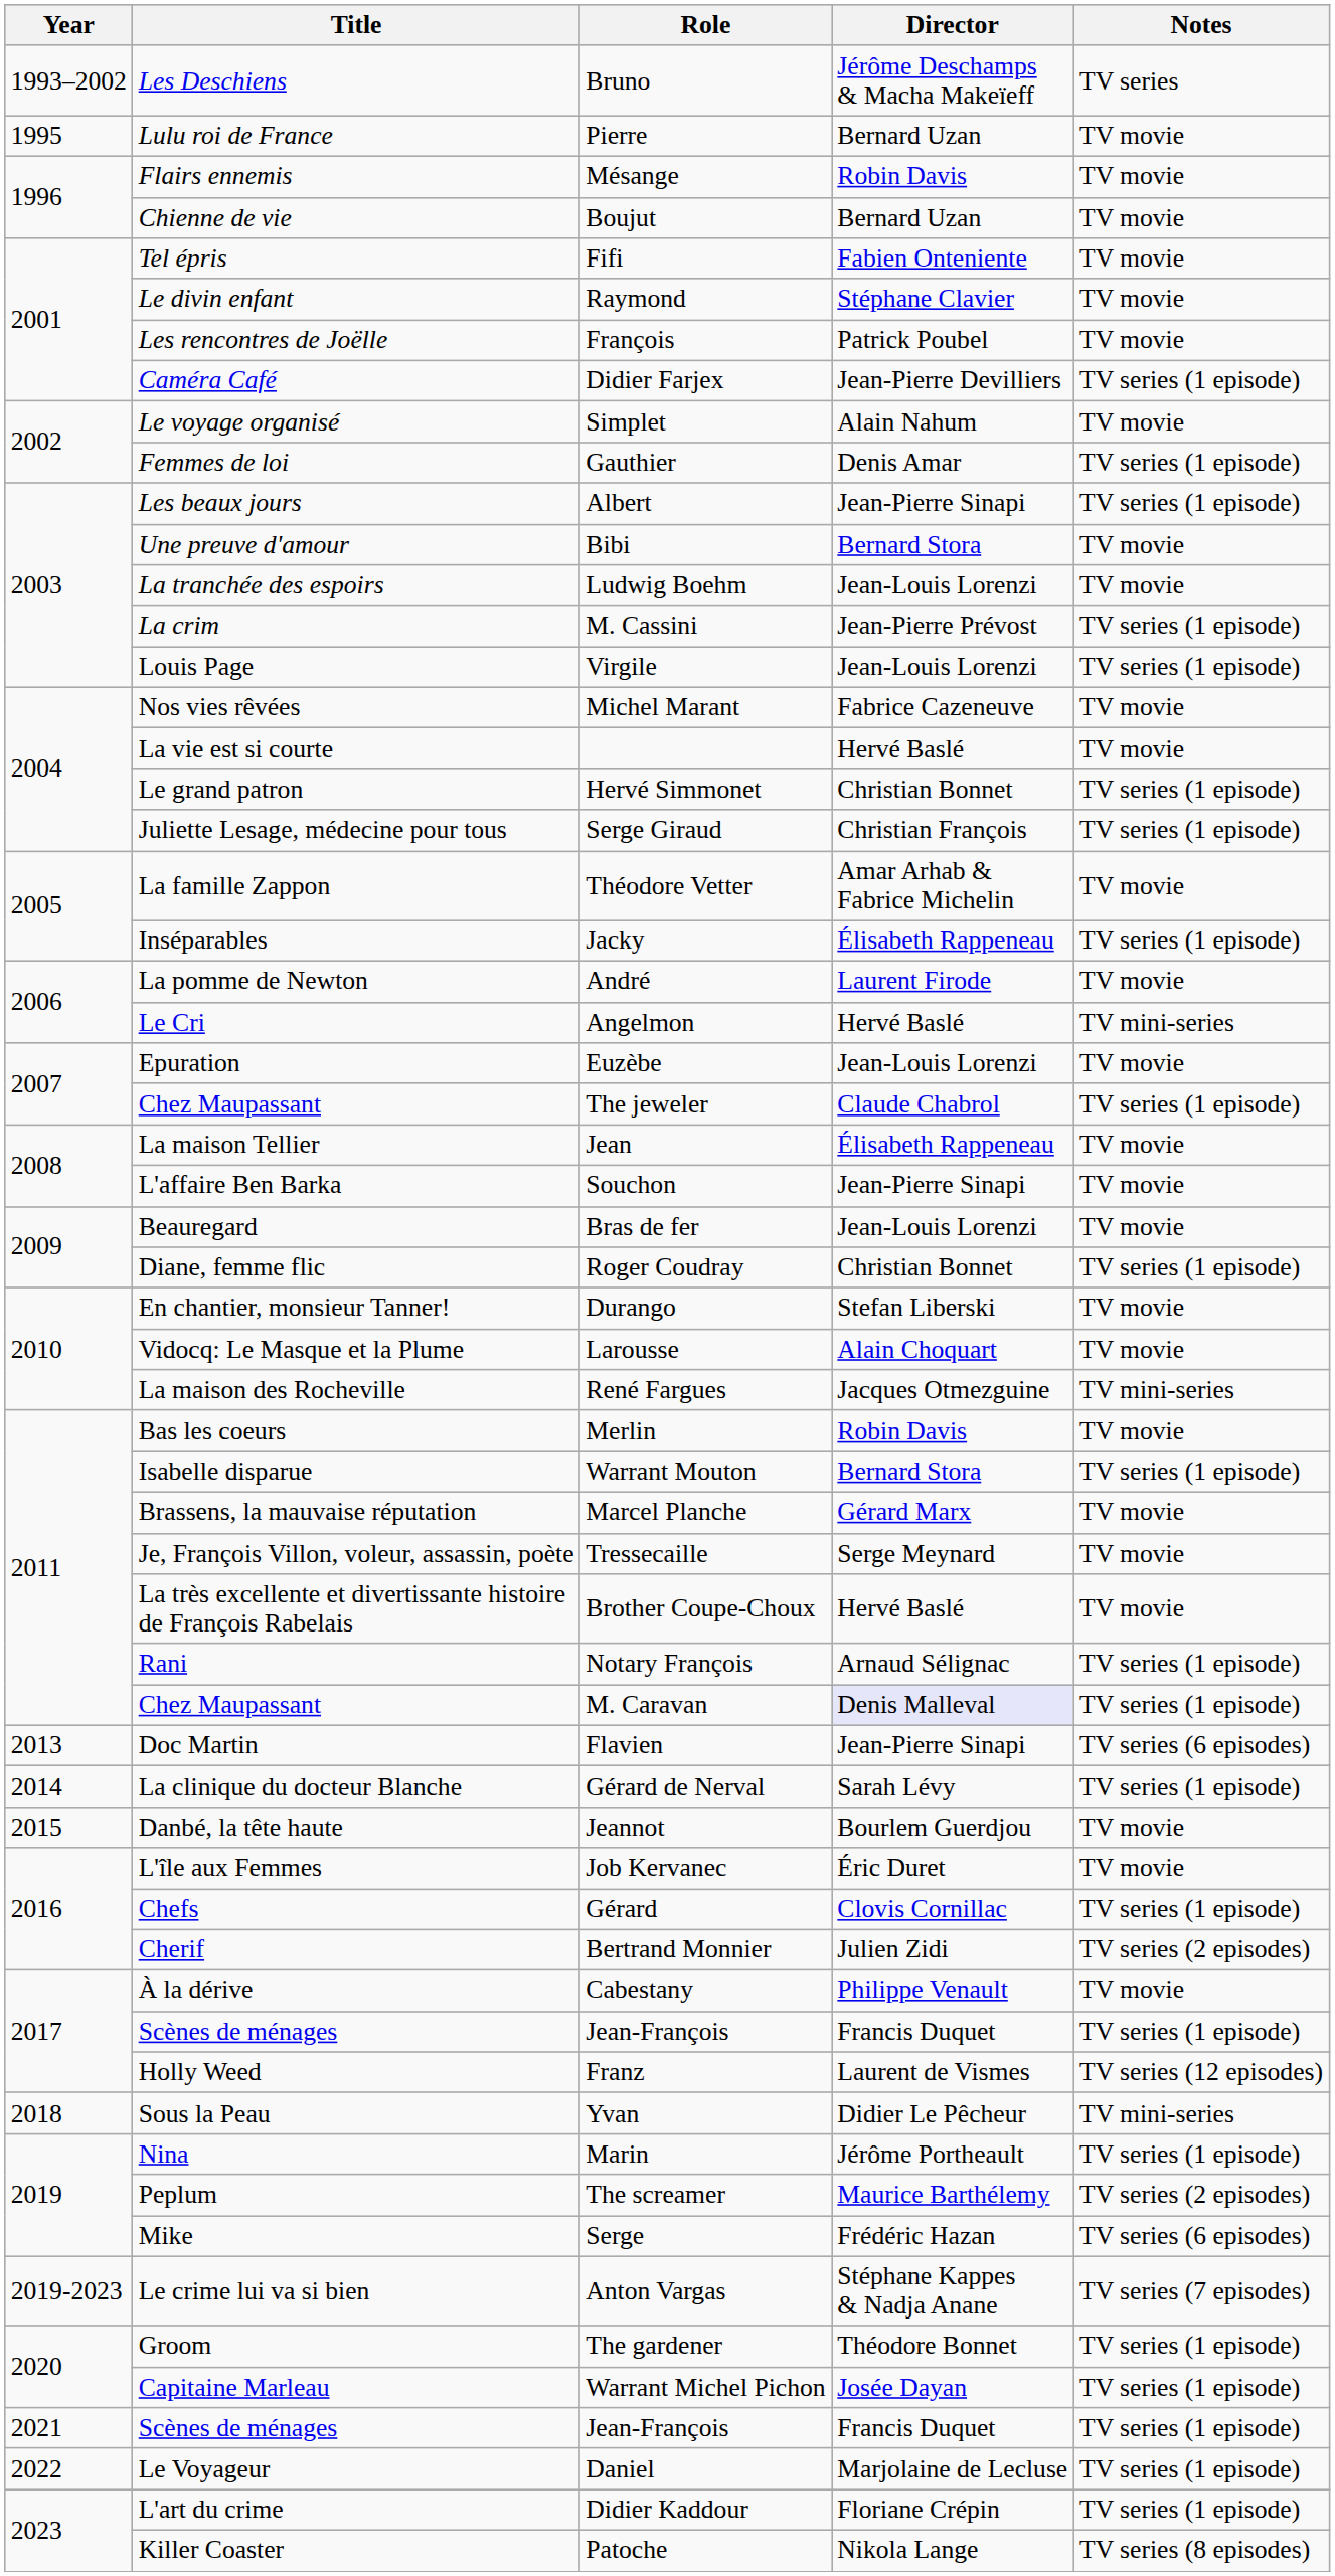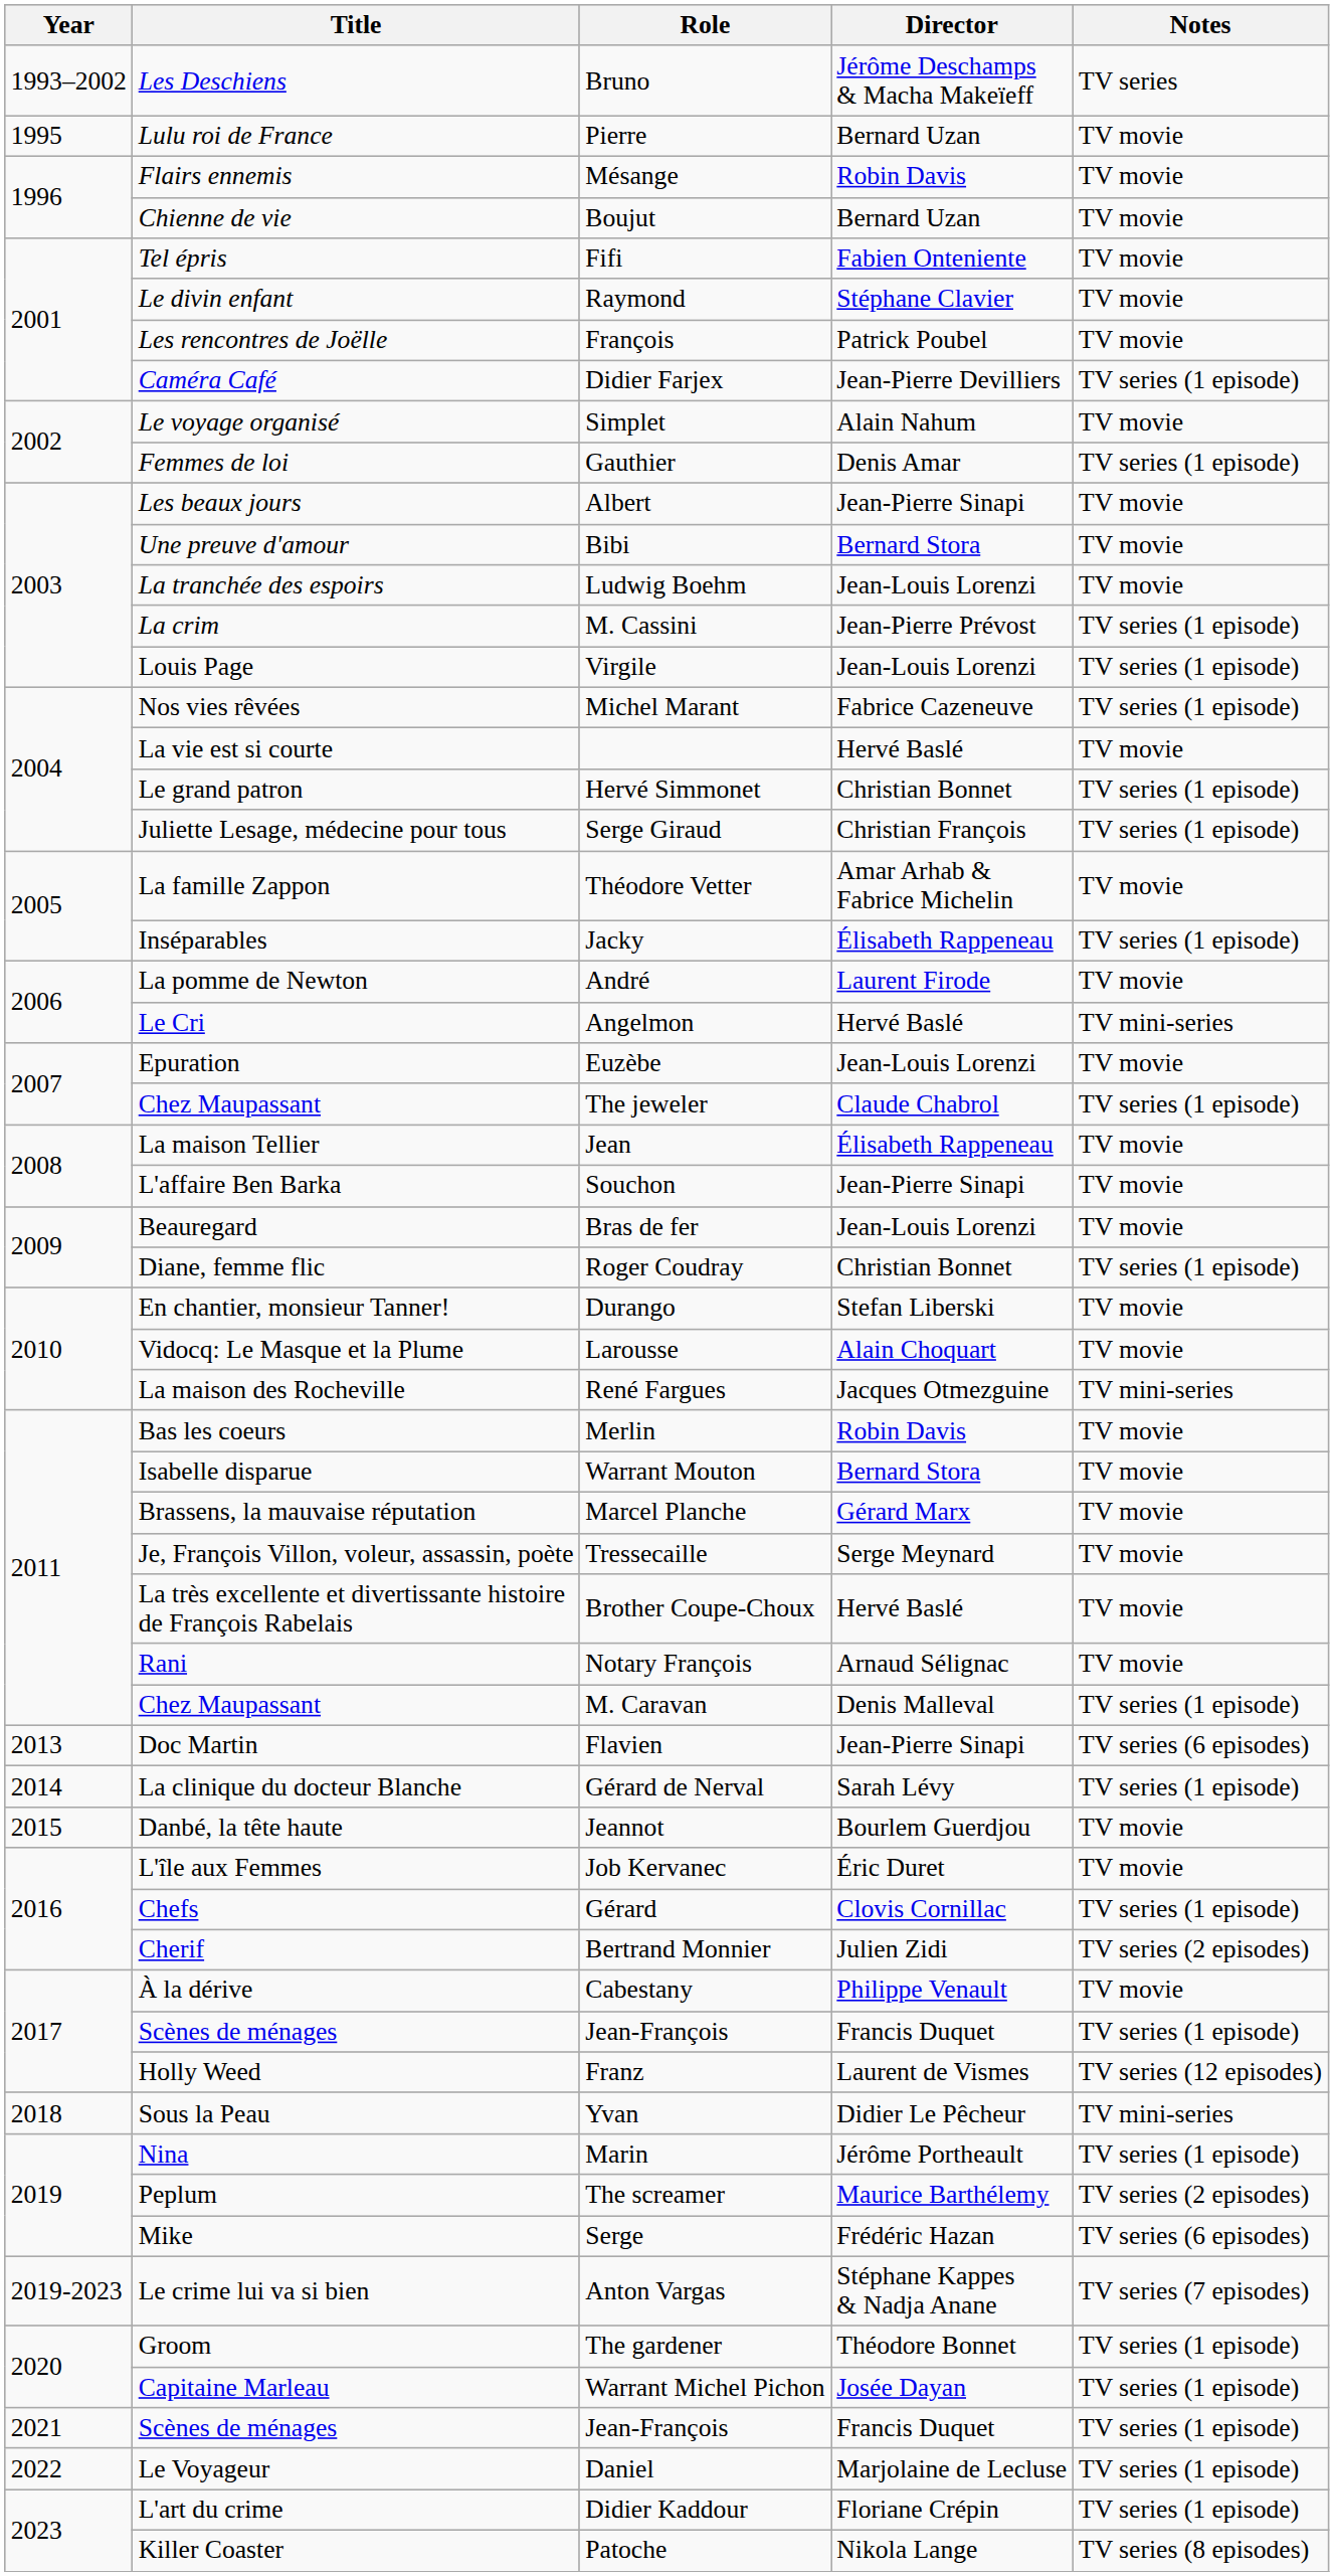Albert | Notes: TV series (1 episode) -> TV movie
Michel Marant | Notes: TV movie -> TV series (1 episode)
Warrant Mouton | Notes: TV series (1 episode) -> TV movie
Notary François | Notes: TV series (1 episode) -> TV movie
M. Caravan | Director: lavender background -> no background
